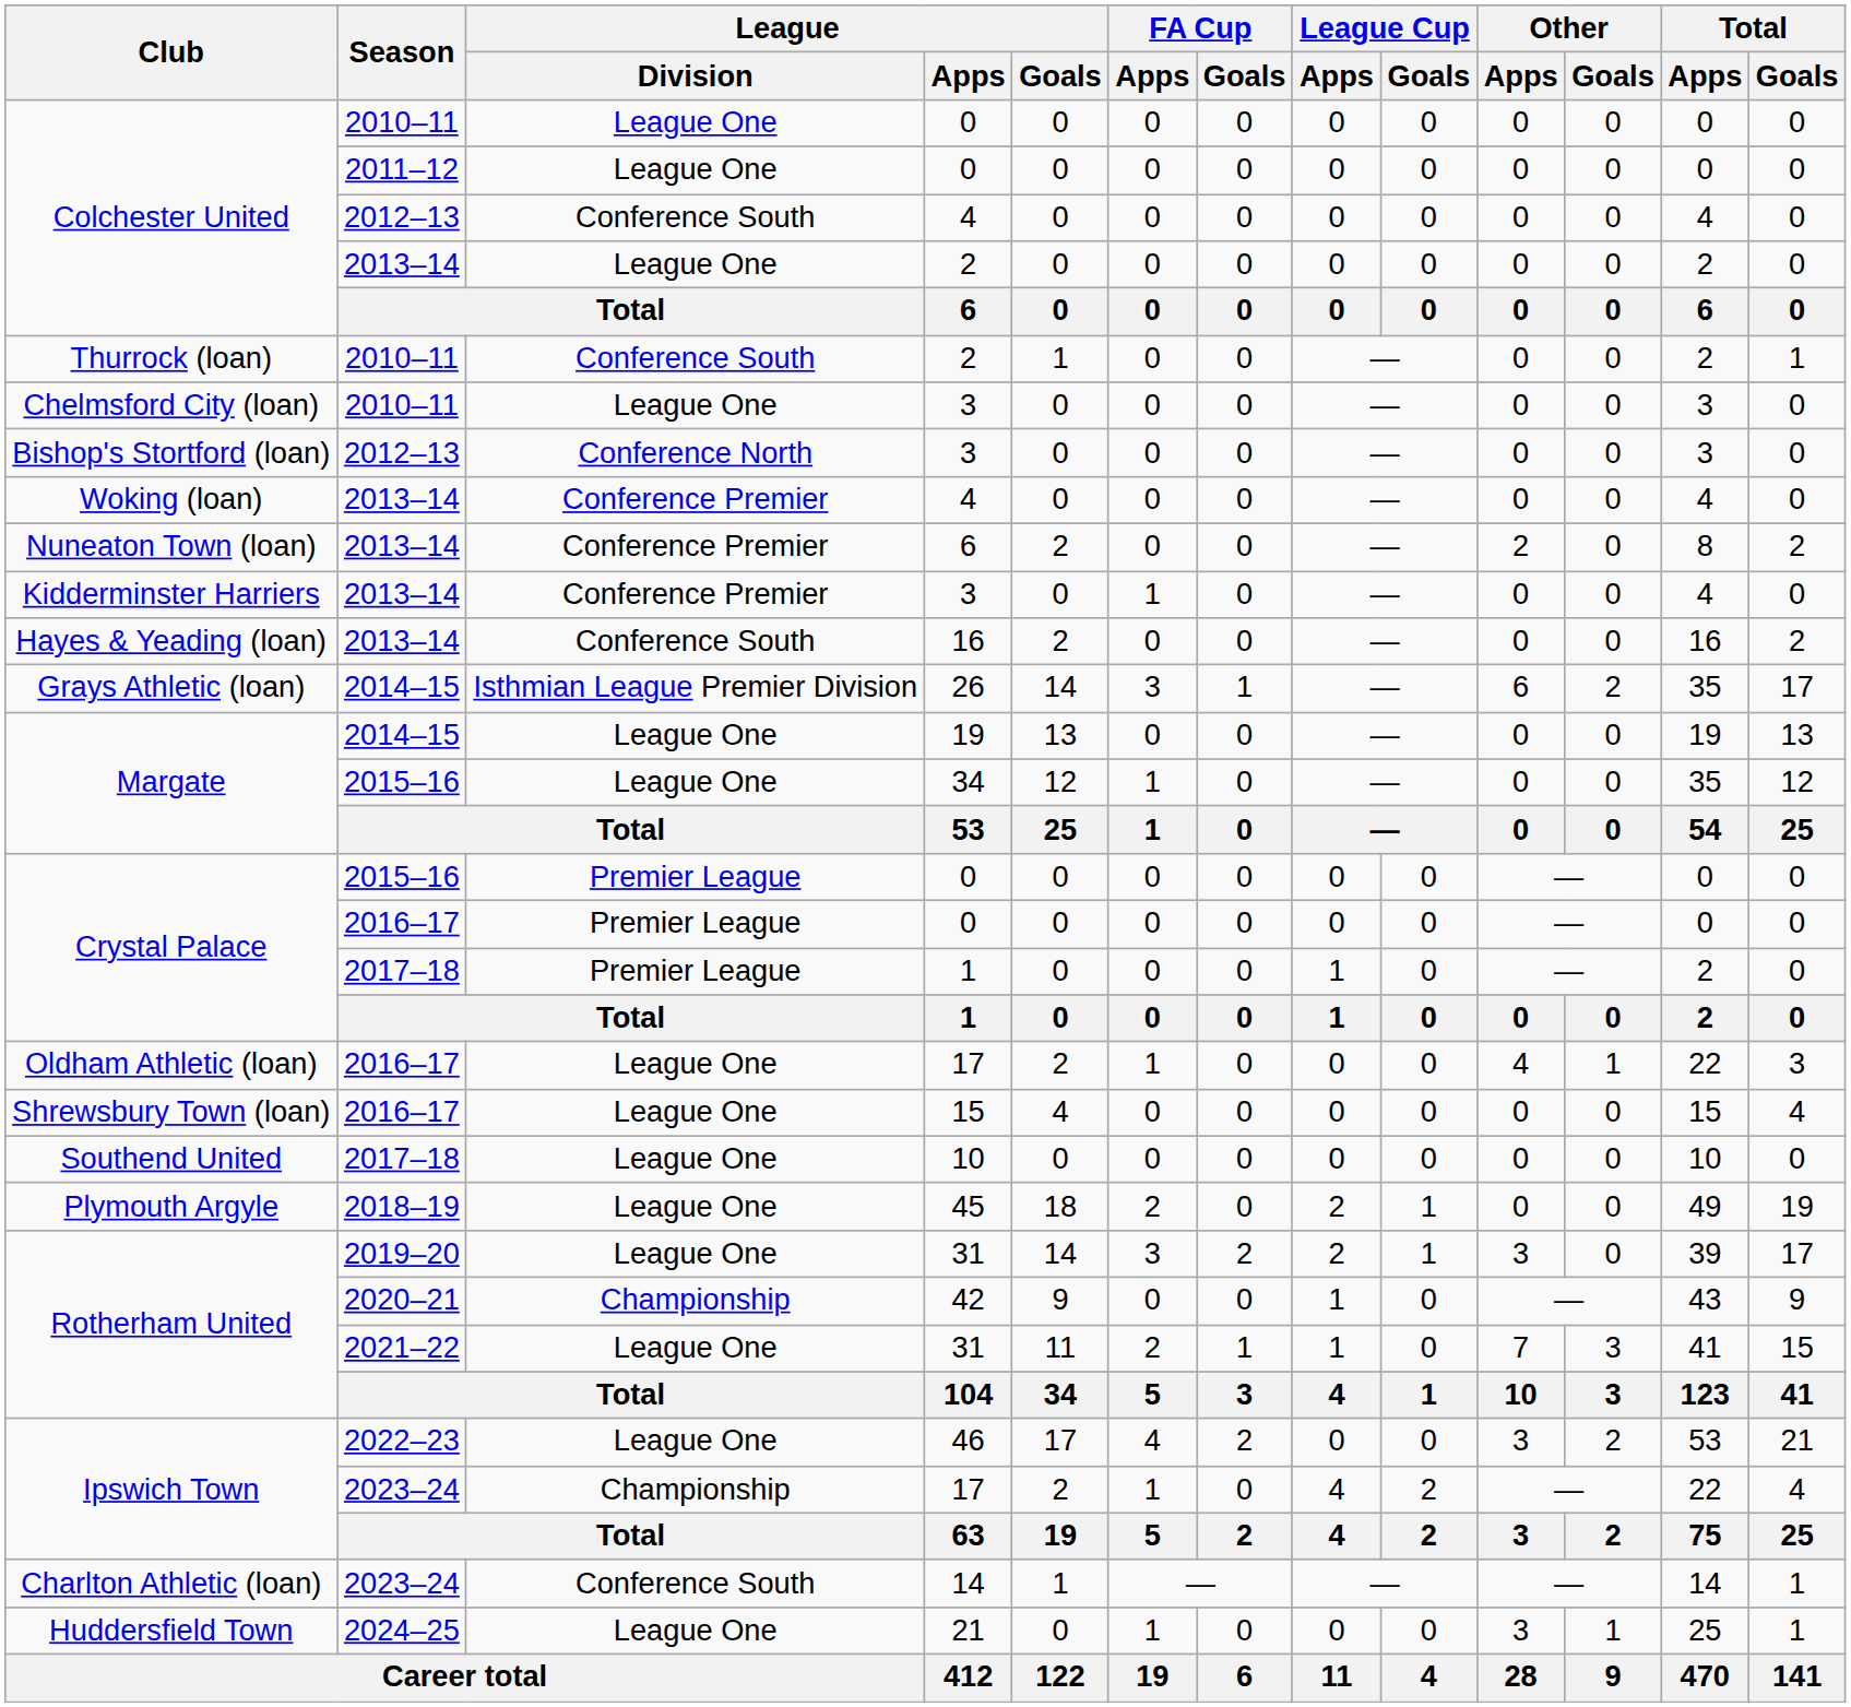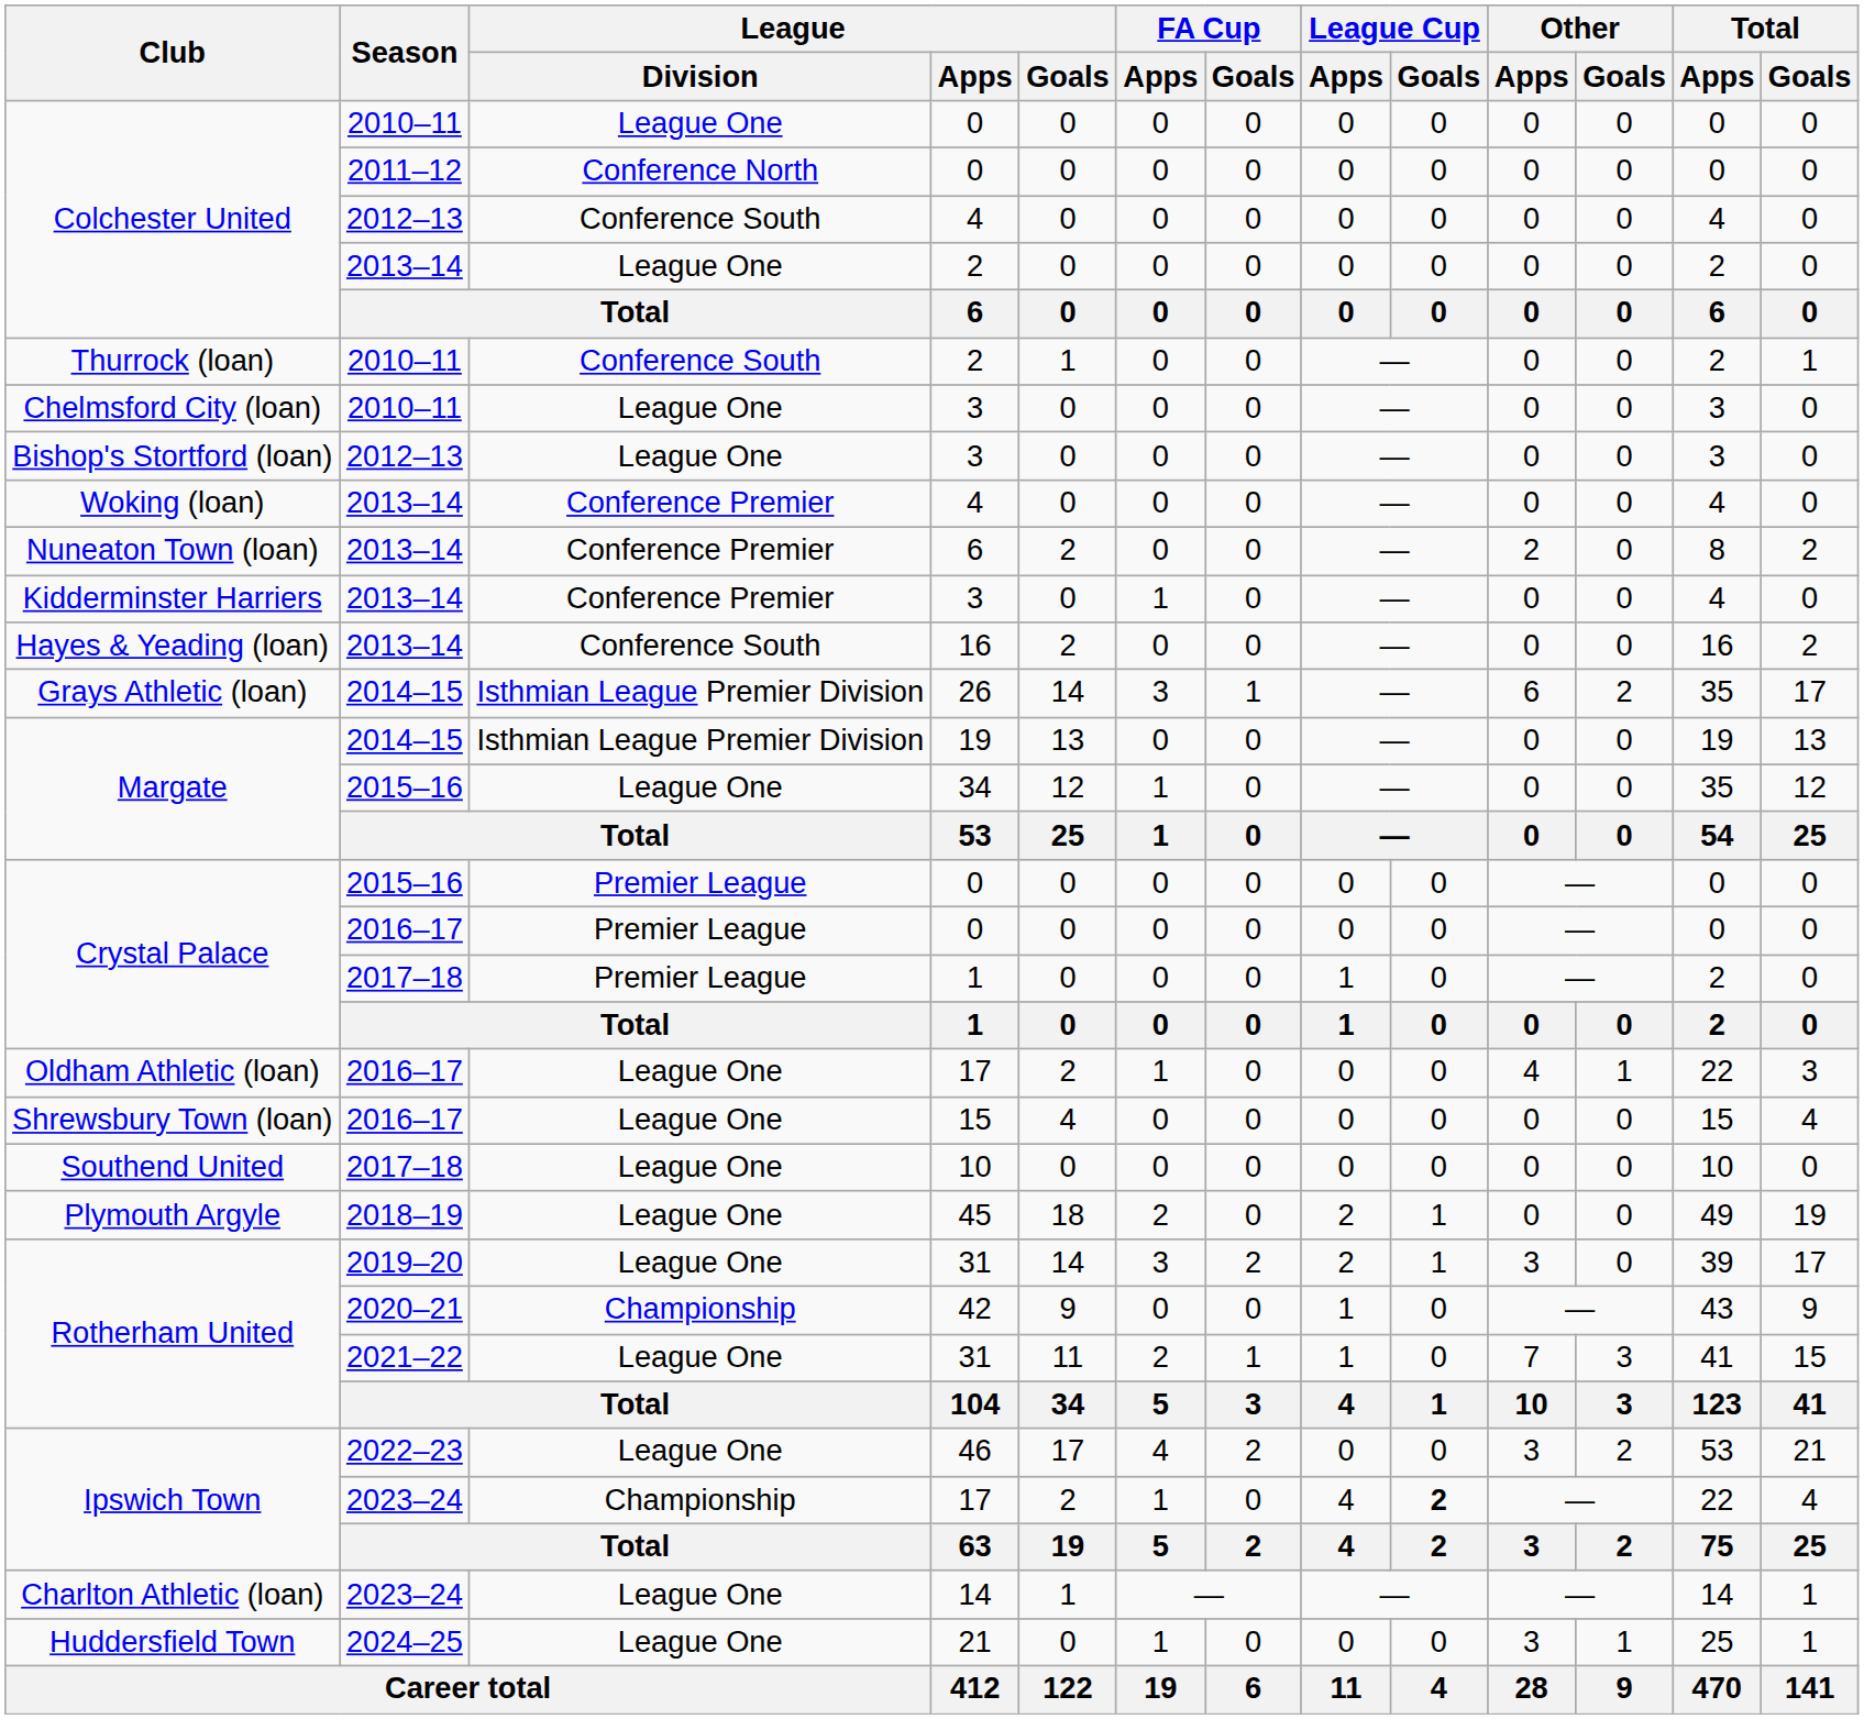Colchester United / 2011–12 | League / Division: League One -> Conference North
Bishop's Stortford (loan) | League / Division: Conference North -> League One
Margate / 2014–15 | League / Division: League One -> Isthmian League Premier Division
Ipswich Town / 2023–24 | League Cup / Goals: normal -> bold
Charlton Athletic (loan) | League / Division: Conference South -> League One
